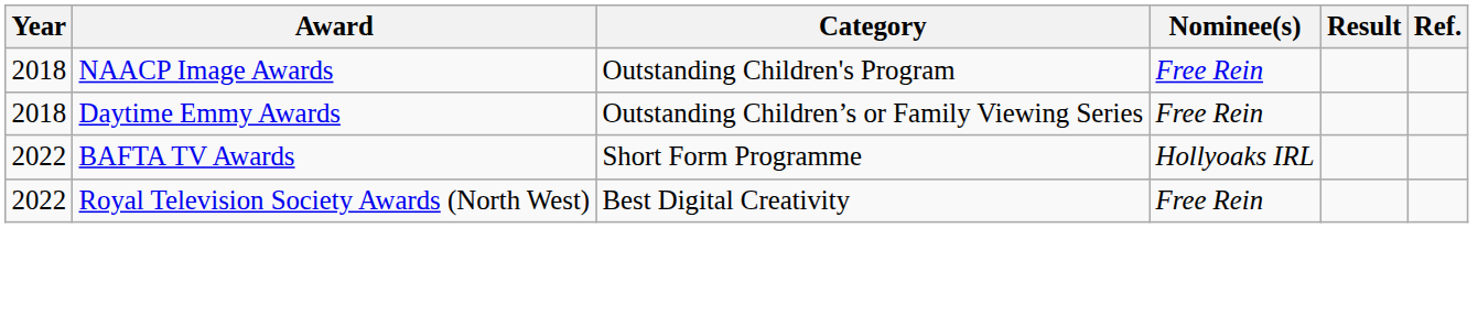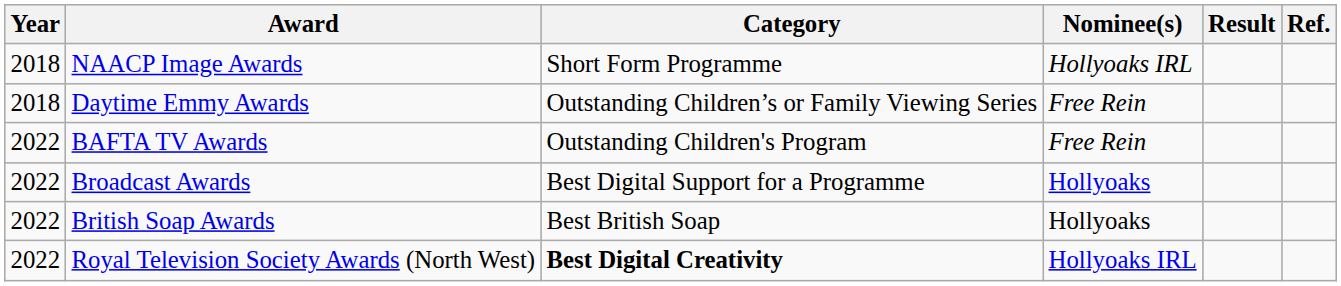NAACP Image Awards | Category: Outstanding Children's Program -> Short Form Programme
NAACP Image Awards | Nominee(s): Free Rein -> Hollyoaks IRL
BAFTA TV Awards | Category: Short Form Programme -> Outstanding Children's Program
BAFTA TV Awards | Nominee(s): Hollyoaks IRL -> Free Rein
+ row: 2022 | Broadcast Awards | Best Digital Support for a Programme | Hollyoaks
+ row: 2022 | British Soap Awards | Best British Soap | Hollyoaks
Royal Television Society Awards (North West) | Category: normal -> bold
Royal Television Society Awards (North West) | Nominee(s): Free Rein -> Hollyoaks IRL
